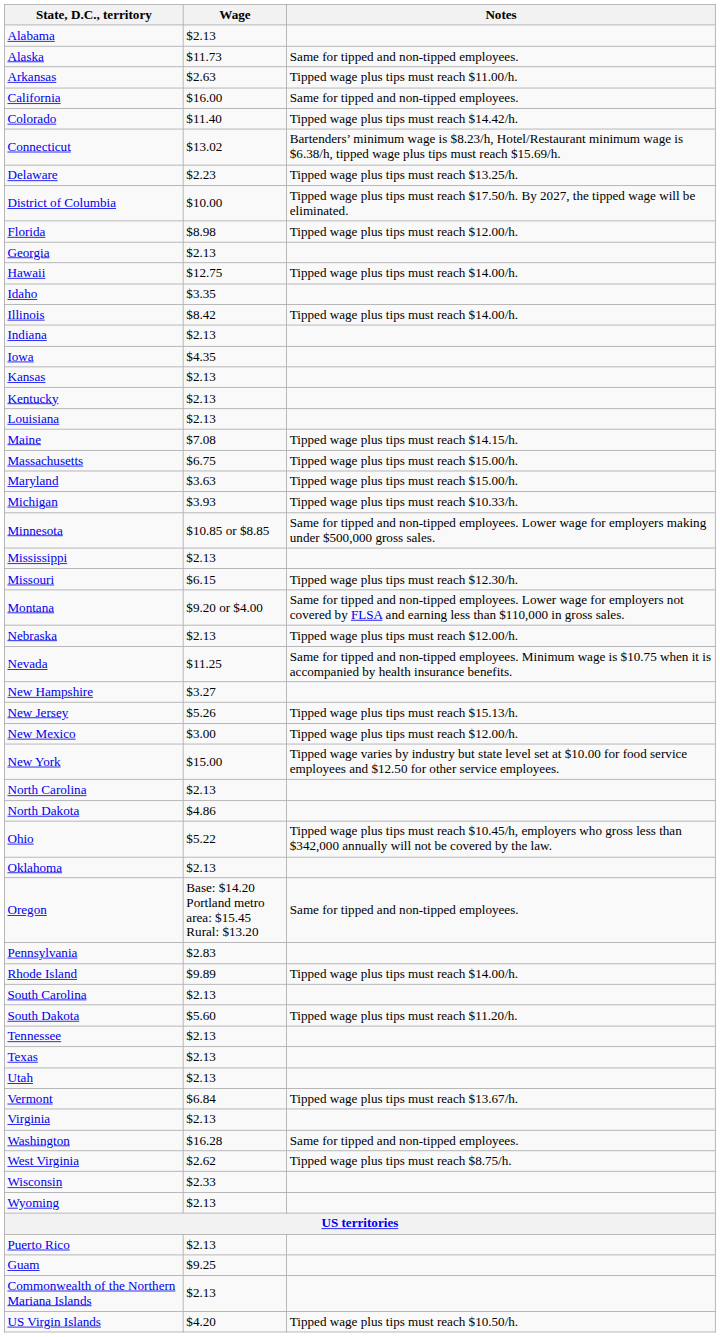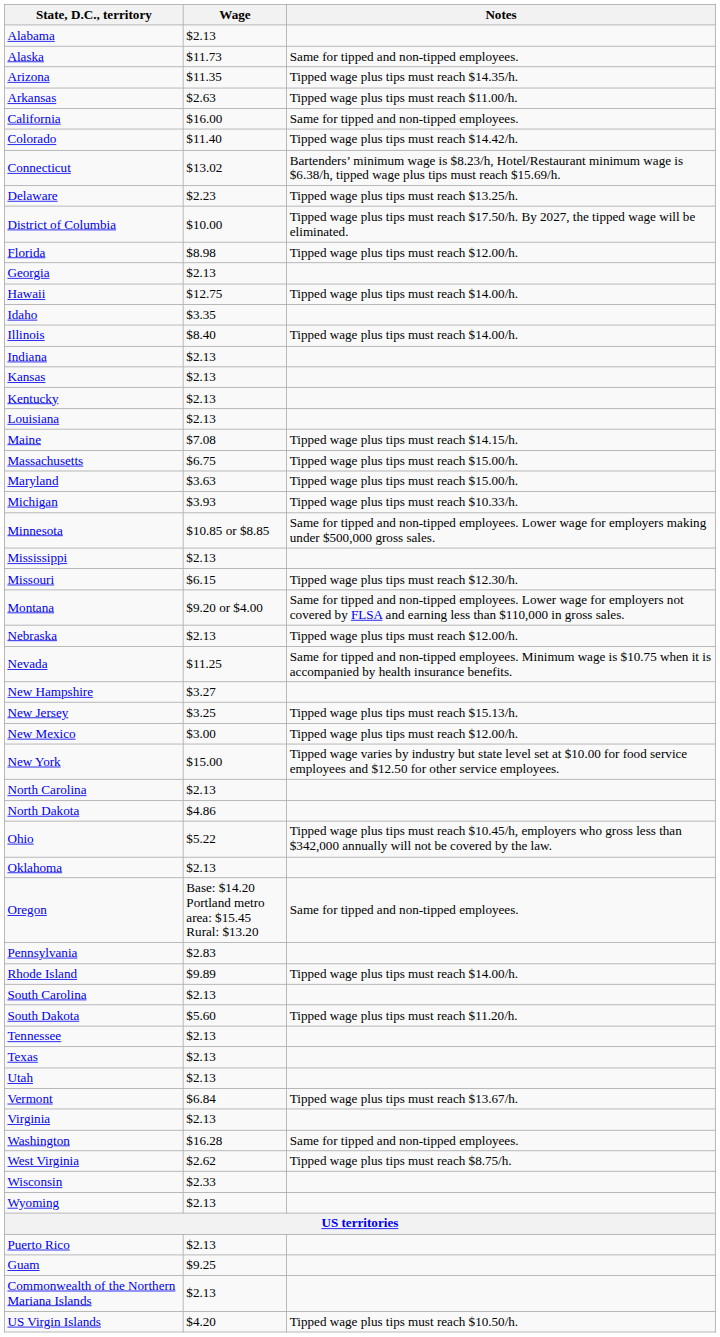+ row: Arizona | $11.35 | Tipped wage plus tips must reach $14.35/h.
Illinois | Wage: $8.42 -> $8.40
- row: Iowa | $4.35
New Jersey | Wage: $5.26 -> $3.25
